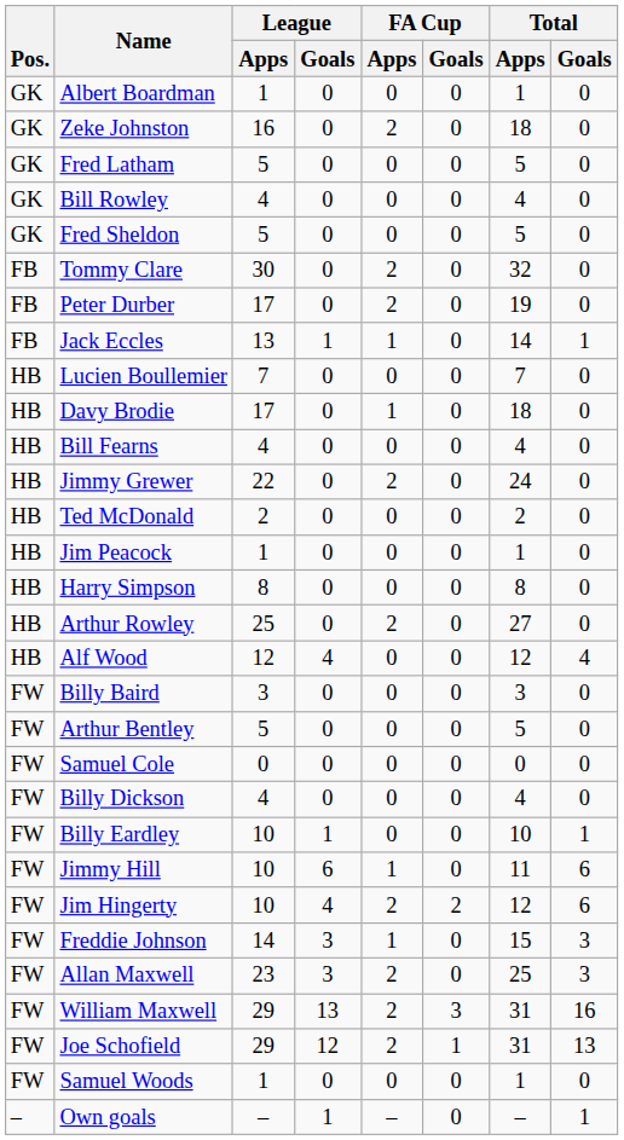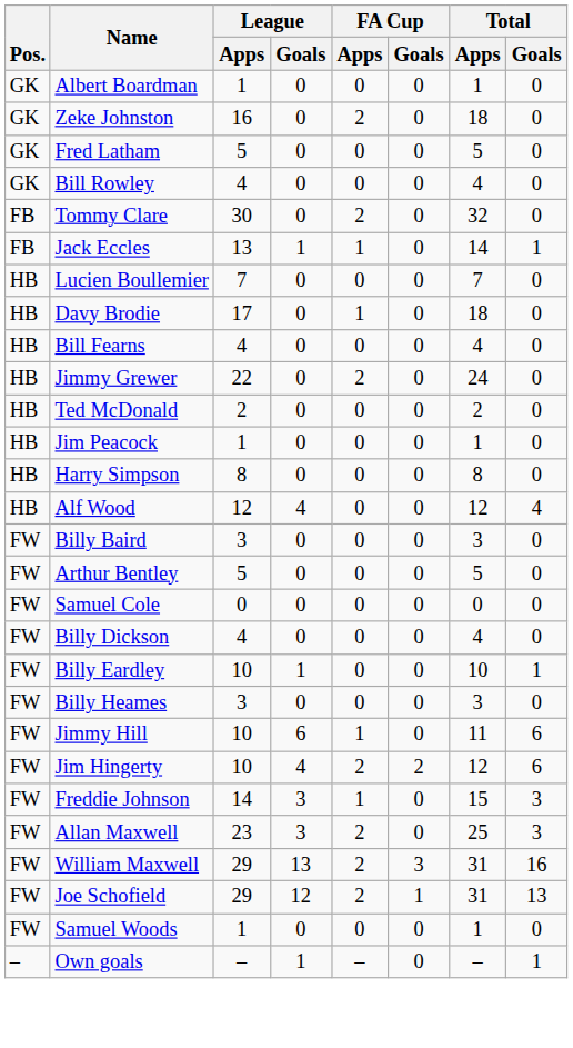- row: GK | Fred Sheldon | 5 | 0 | 0 | 0 | 5 | 0
- row: FB | Peter Durber | 17 | 0 | 2 | 0 | 19 | 0
- row: HB | Arthur Rowley | 25 | 0 | 2 | 0 | 27 | 0
+ row: FW | Billy Heames | 3 | 0 | 0 | 0 | 3 | 0
